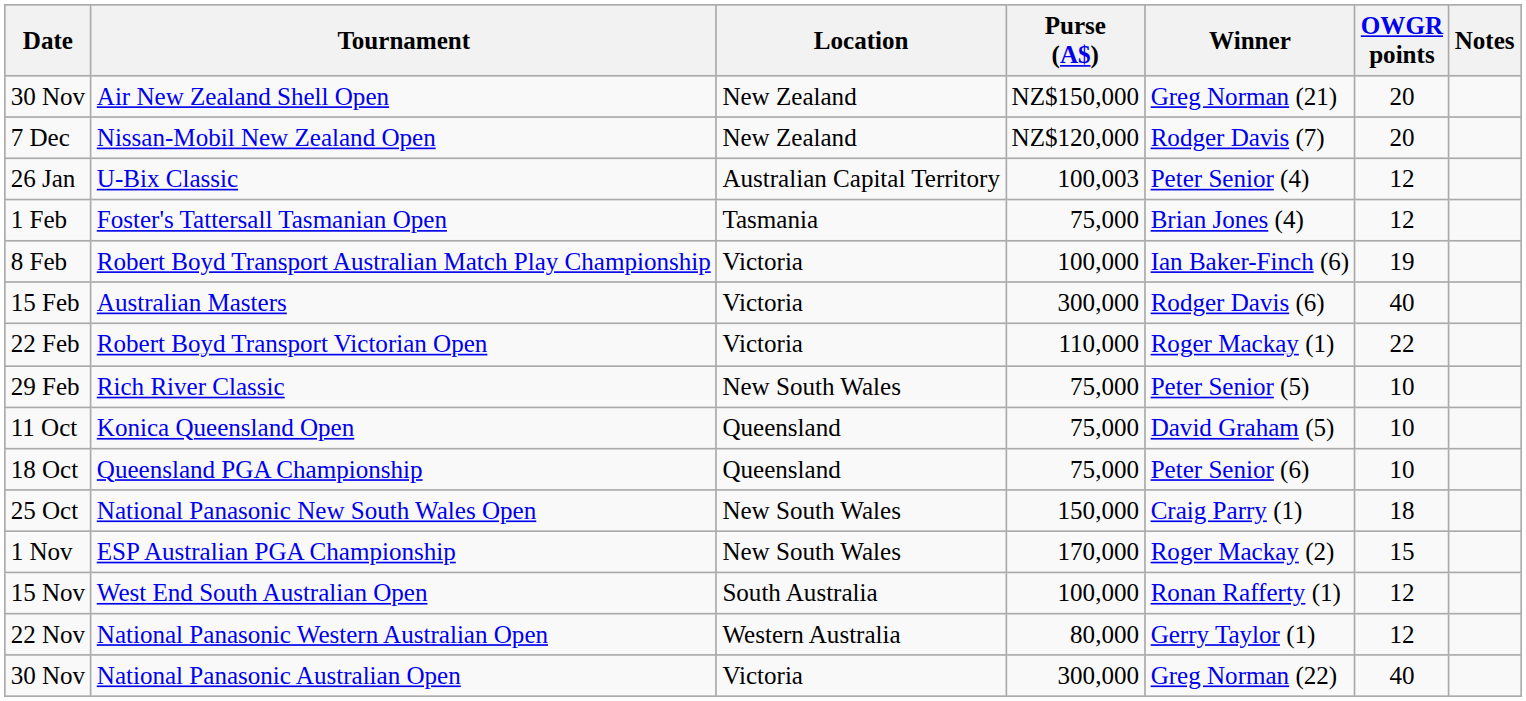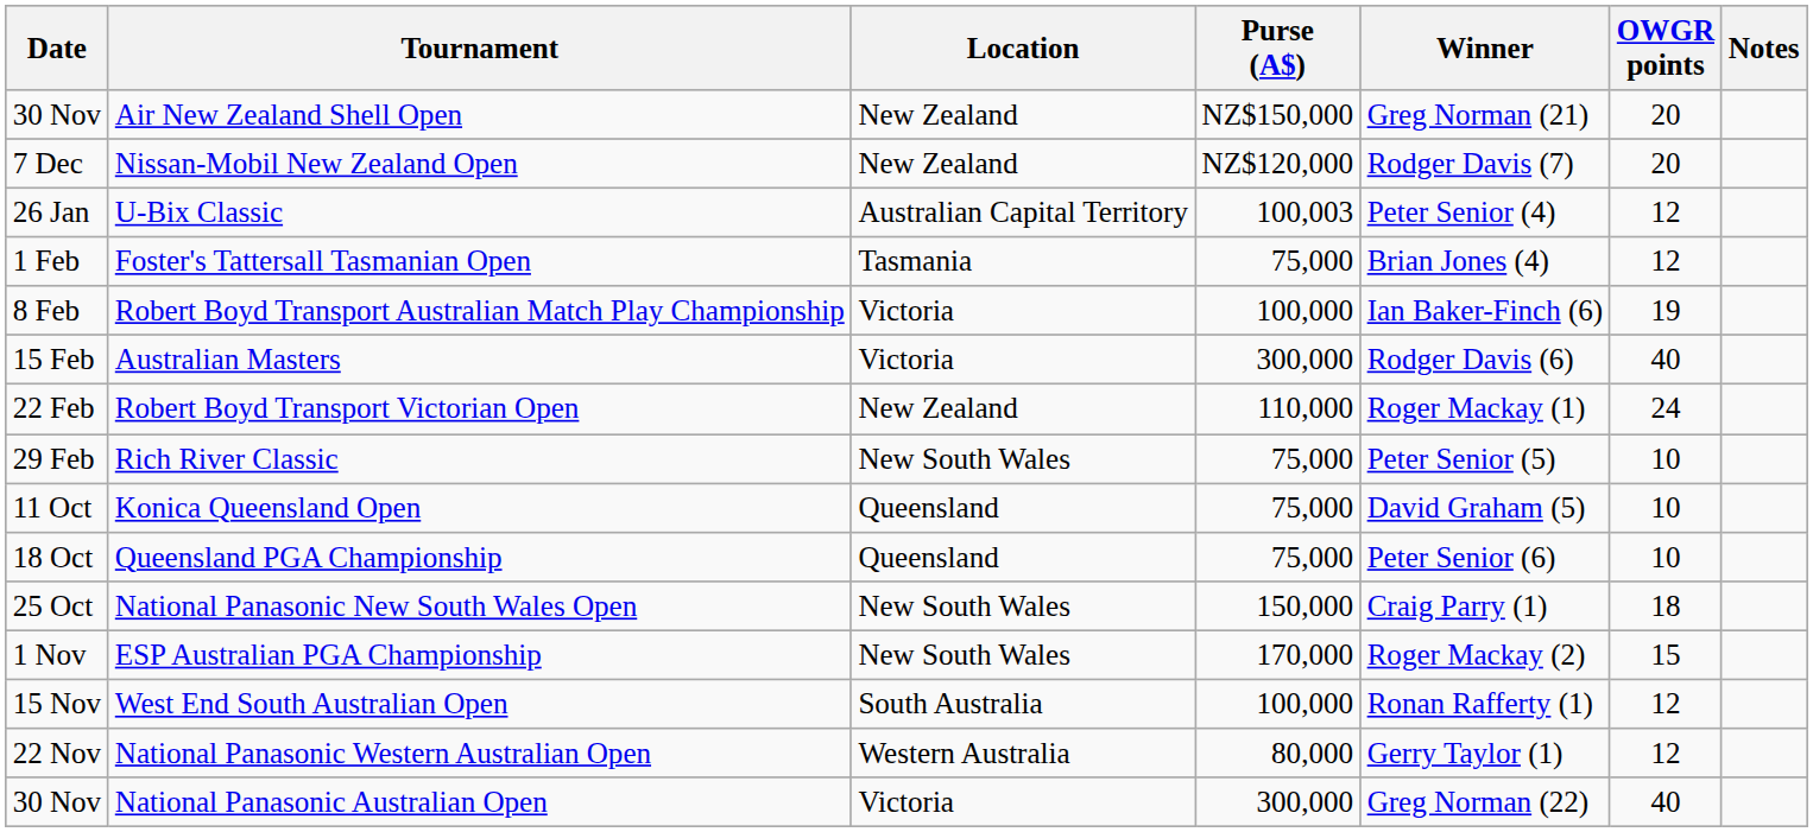Robert Boyd Transport Victorian Open | Location: Victoria -> New Zealand
Robert Boyd Transport Victorian Open | OWGR points: 22 -> 24
